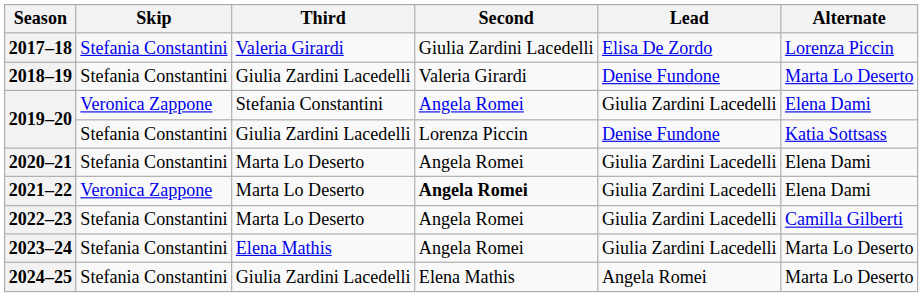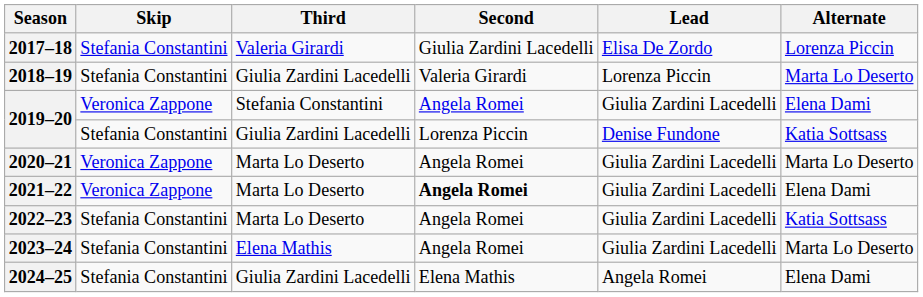2018–19 | Lead: Denise Fundone -> Lorenza Piccin
2020–21 | Skip: Stefania Constantini -> Veronica Zappone
2020–21 | Alternate: Elena Dami -> Marta Lo Deserto
2022–23 | Alternate: Camilla Gilberti -> Katia Sottsass
2024–25 | Alternate: Marta Lo Deserto -> Elena Dami
